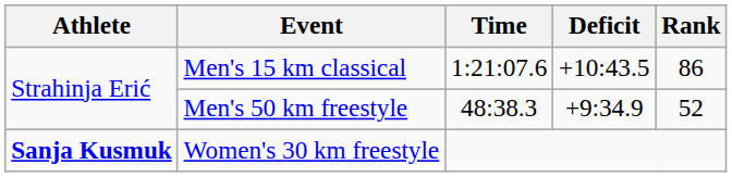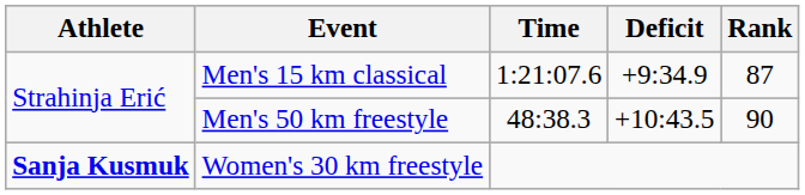Men's 15 km classical | Deficit: +10:43.5 -> +9:34.9
Men's 15 km classical | Rank: 86 -> 87
Men's 50 km freestyle | Deficit: +9:34.9 -> +10:43.5
Men's 50 km freestyle | Rank: 52 -> 90
